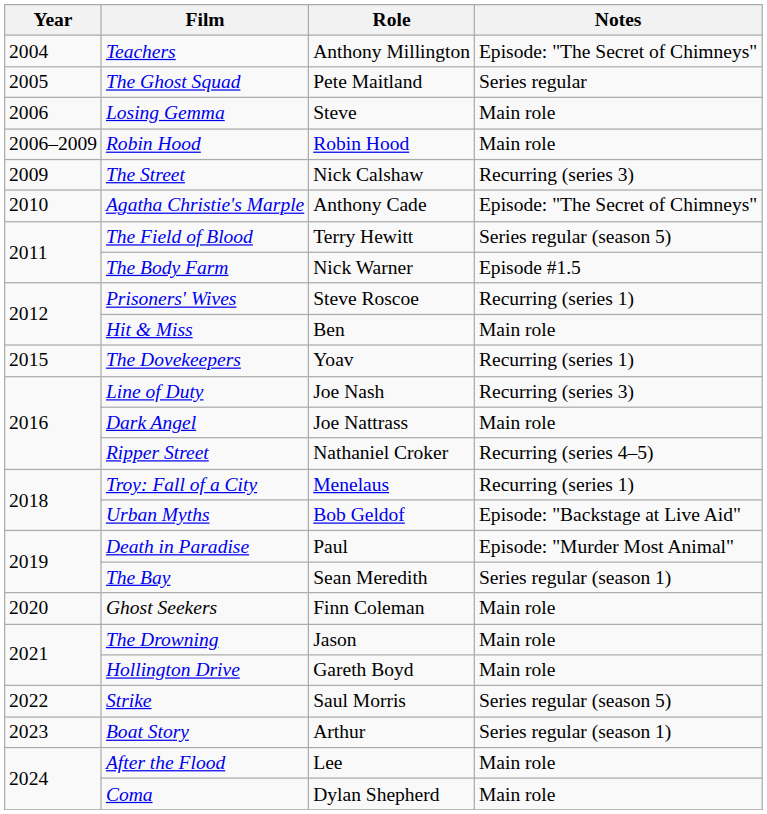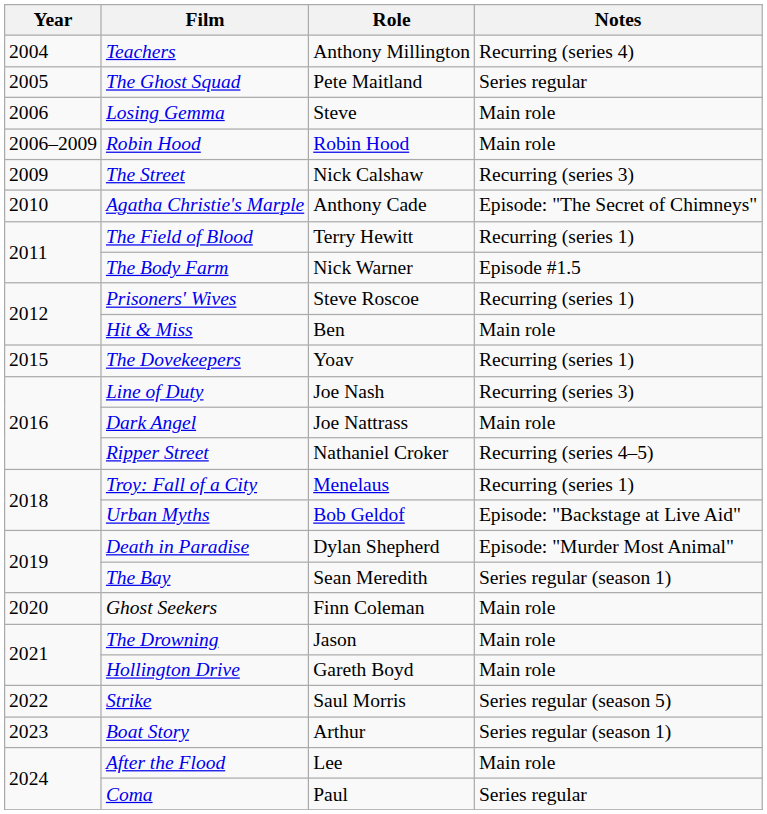Teachers | Notes: Episode: "The Secret of Chimneys" -> Recurring (series 4)
The Field of Blood | Notes: Series regular (season 5) -> Recurring (series 1)
Death in Paradise | Role: Paul -> Dylan Shepherd
Coma | Role: Dylan Shepherd -> Paul
Coma | Notes: Main role -> Series regular
